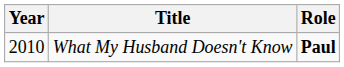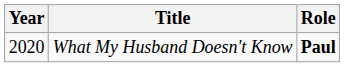What My Husband Doesn't Know | Year: 2010 -> 2020
